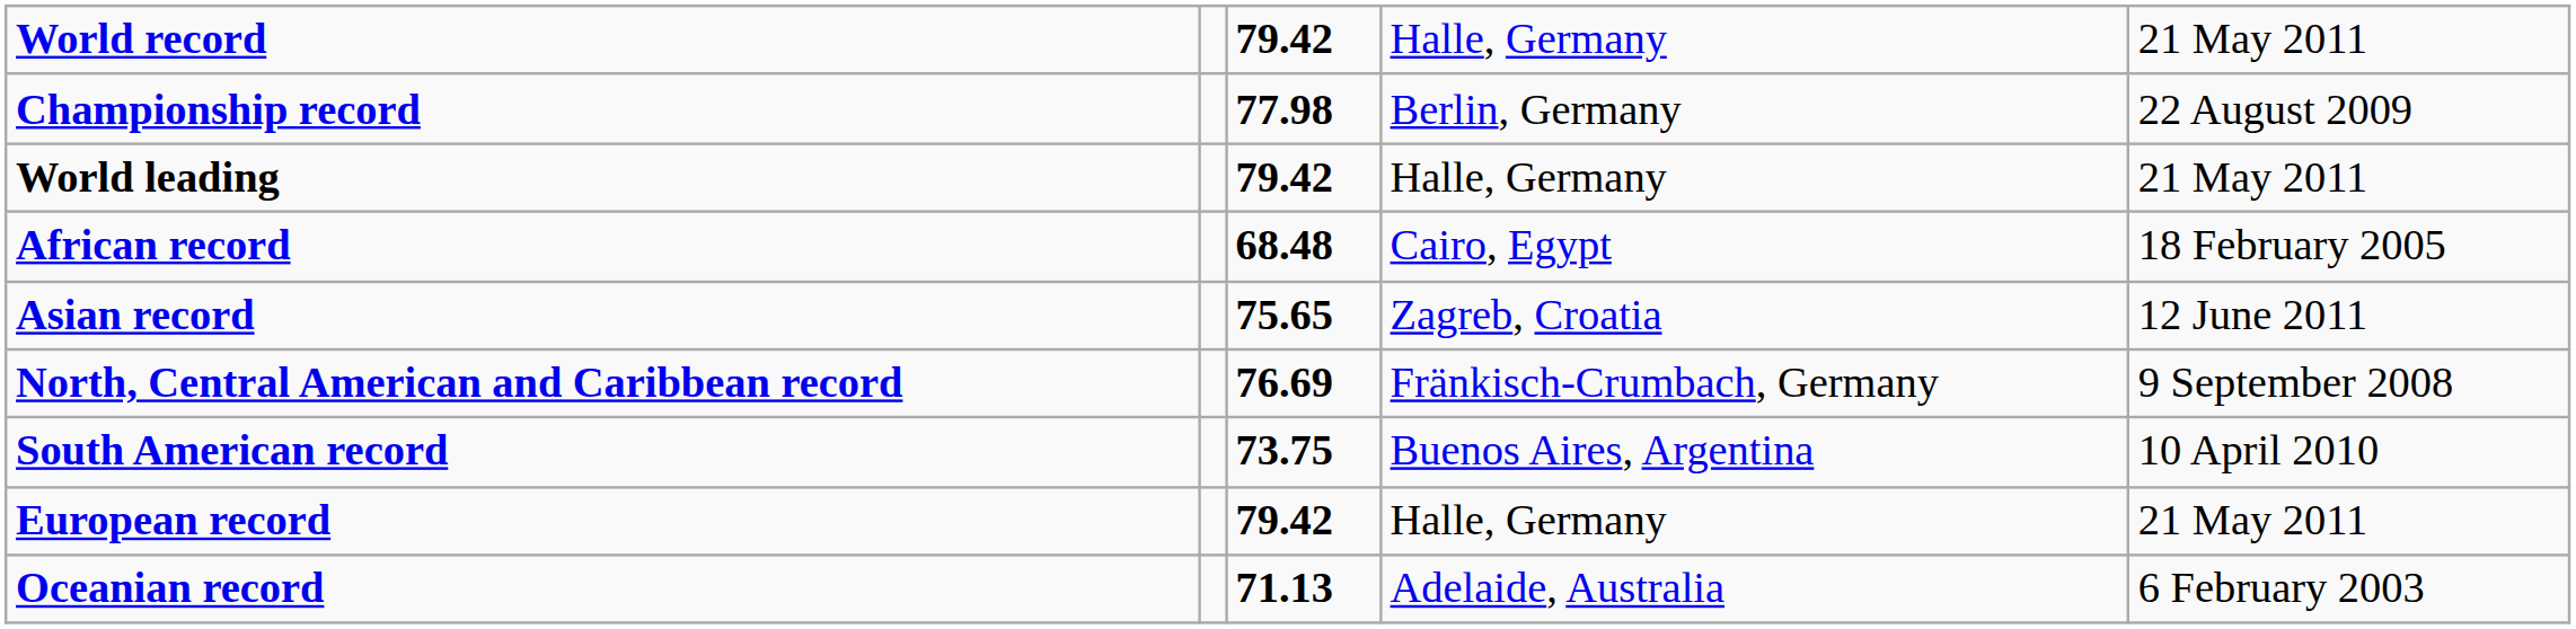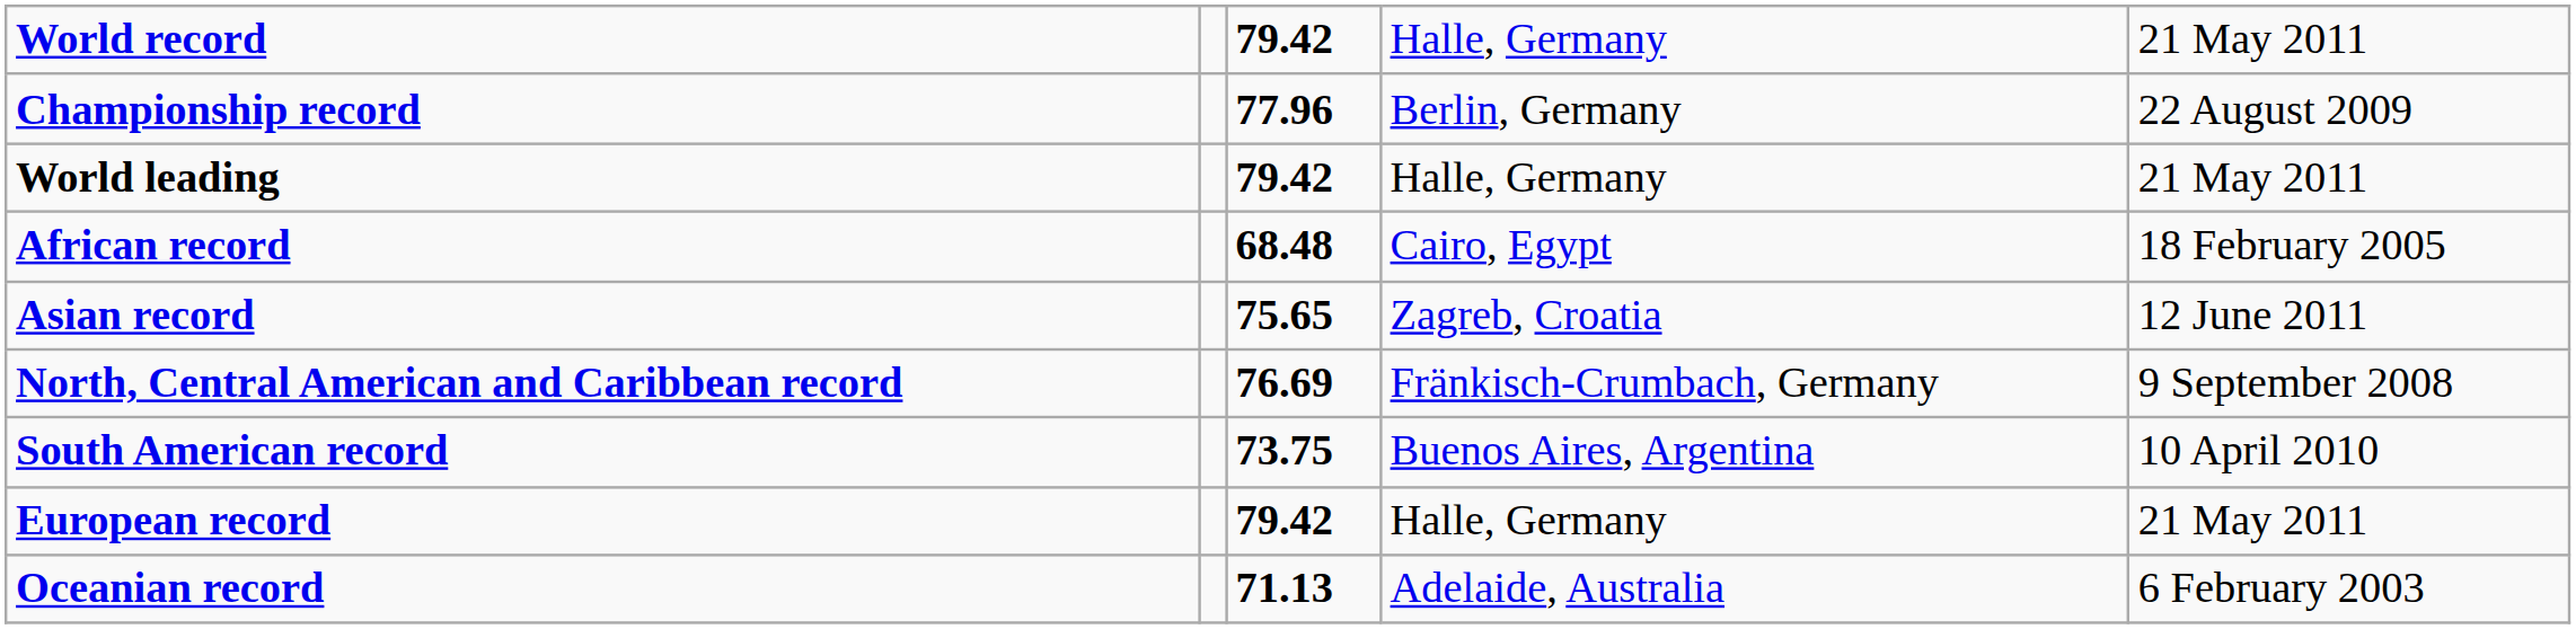Championship record | column 3: 77.98 -> 77.96
